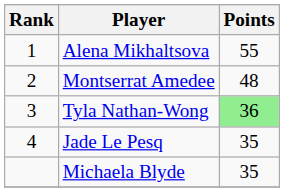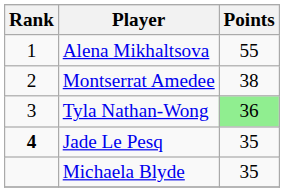Montserrat Amedee | Points: 48 -> 38
Jade Le Pesq | Rank: normal -> bold
